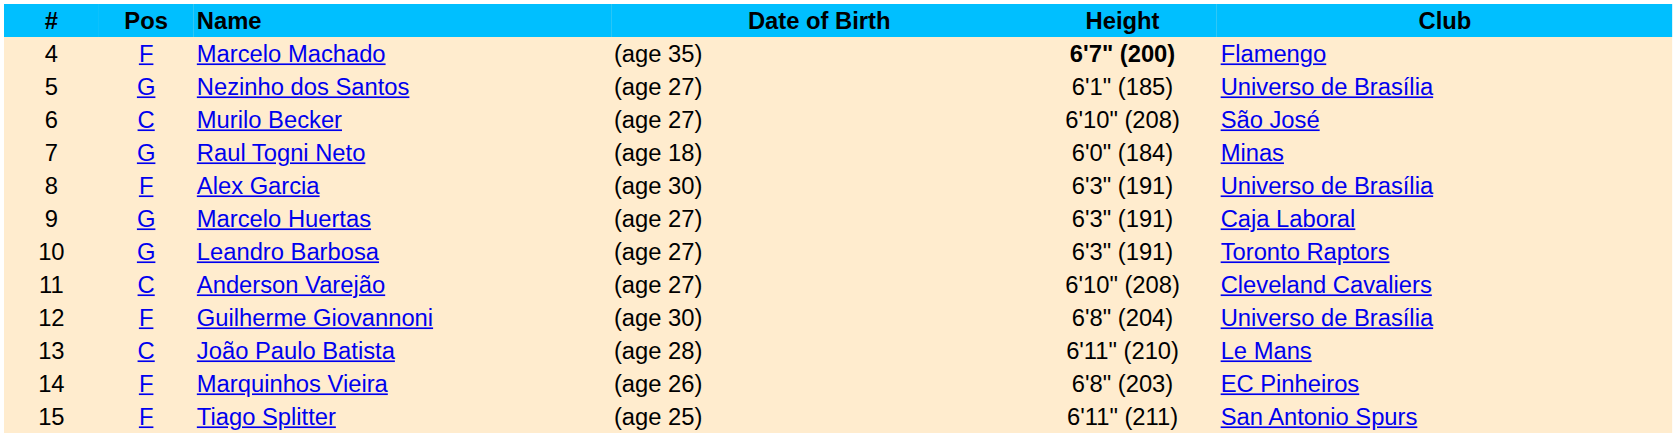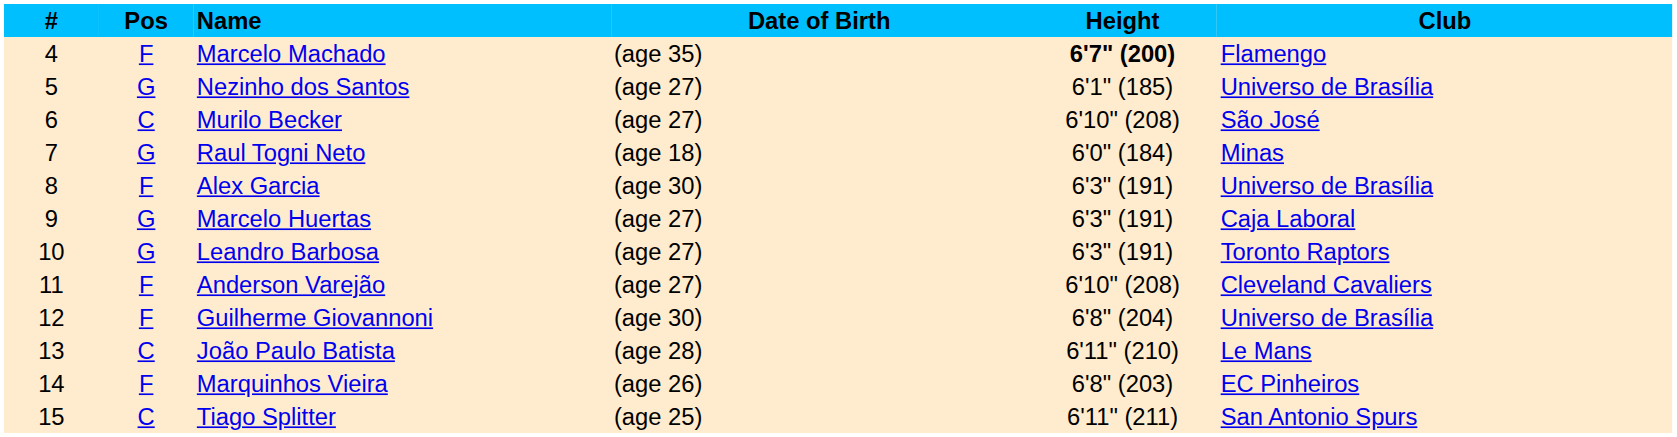Anderson Varejão | Pos: C -> F
Tiago Splitter | Pos: F -> C
